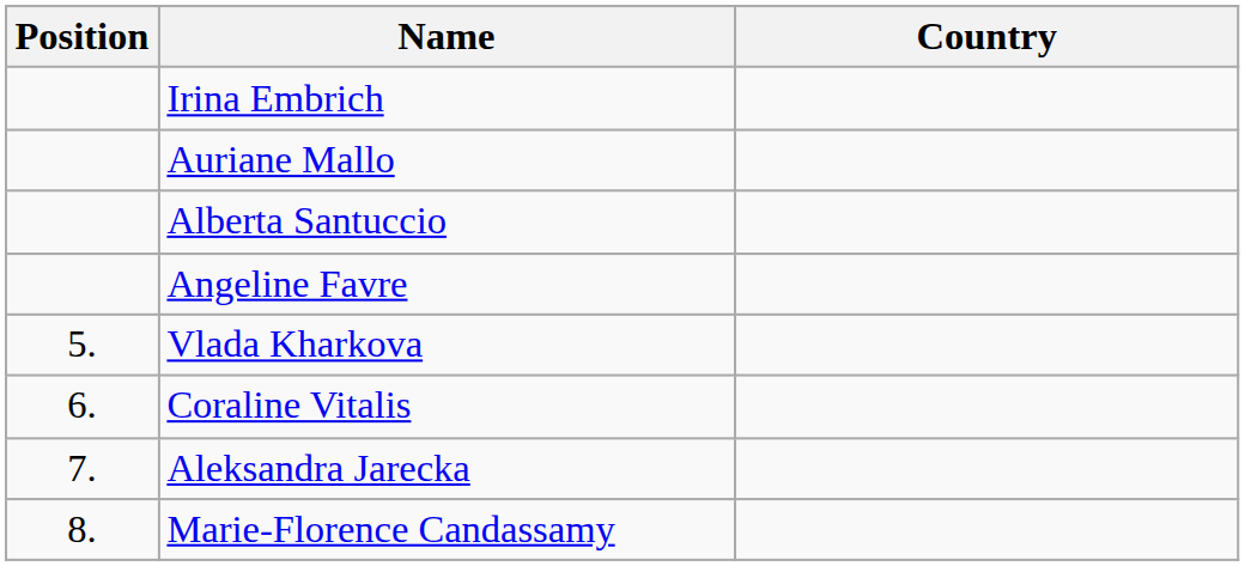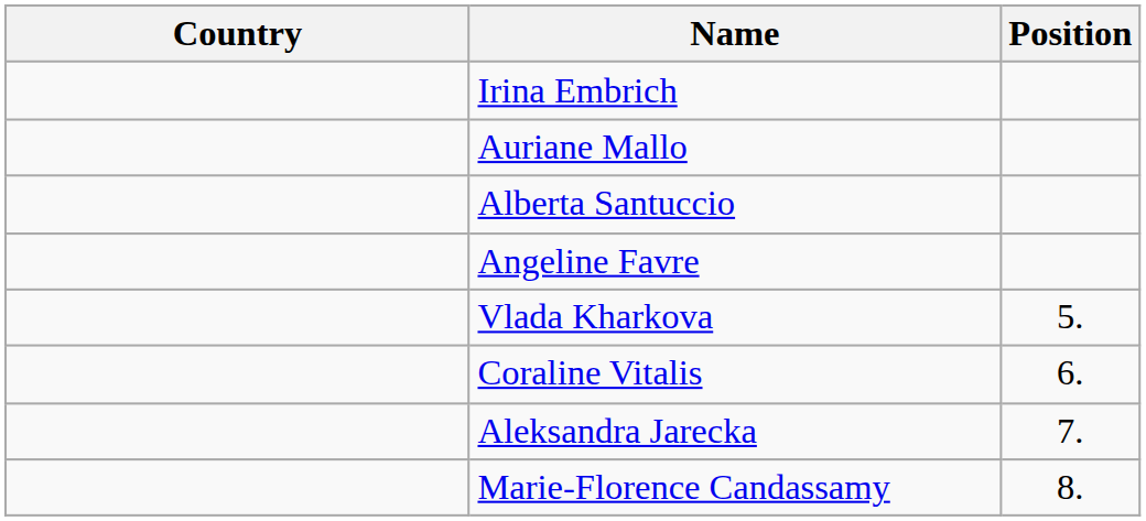columns swapped: Position <-> Country
